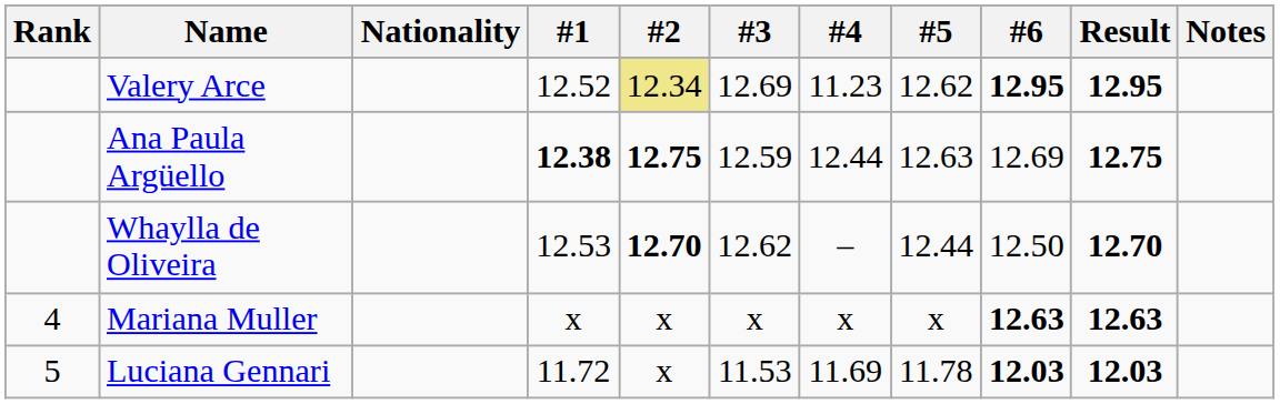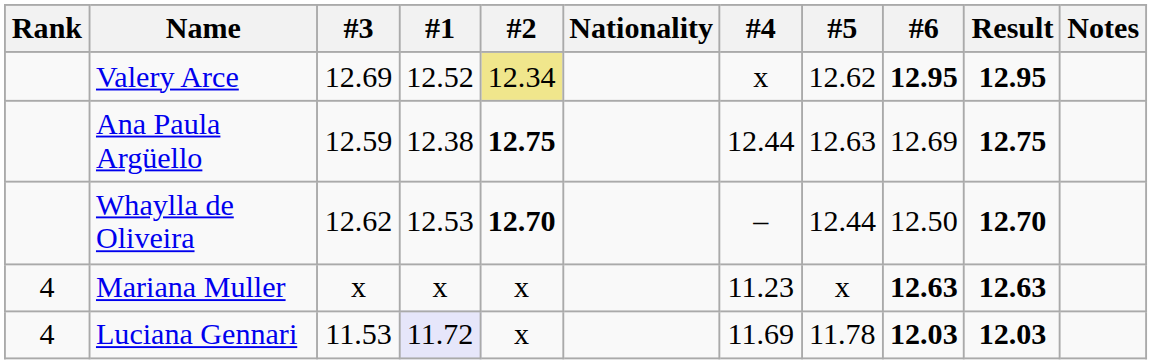columns swapped: Nationality <-> #3
Valery Arce | #4: 11.23 -> x
Ana Paula Argüello | #1: bold -> normal
Mariana Muller | #4: x -> 11.23
Luciana Gennari | Rank: 5 -> 4
Luciana Gennari | #1: no background -> lavender background
